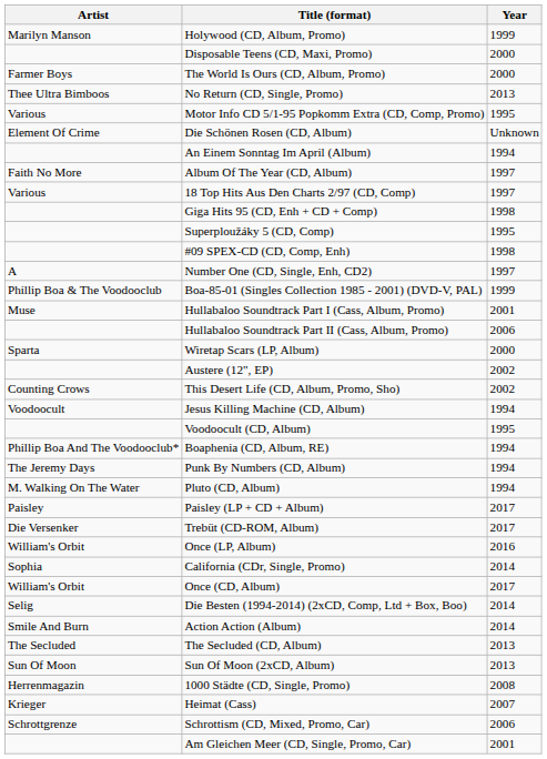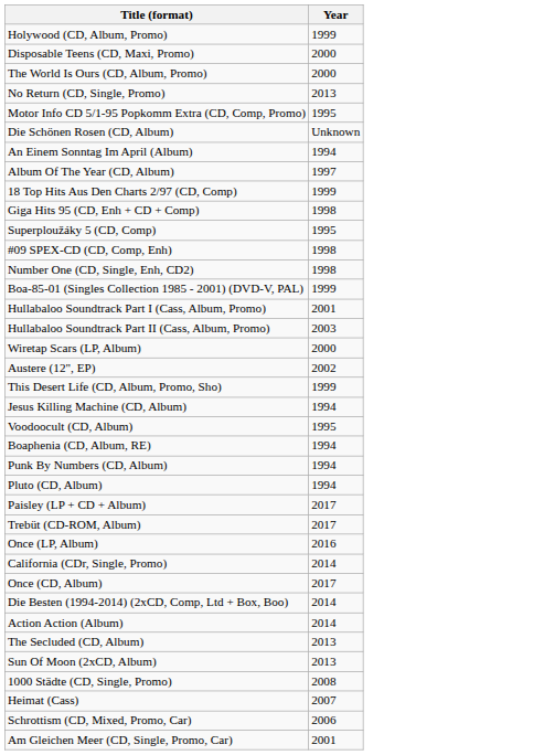- column: Artist | Marilyn Manson | Farmer Boys | Thee Ultra Bimboos | Various | Element Of Crime | Faith No More | Various | A | Phillip Boa & The Voodooclub | Muse | Sparta | Counting Crows | Voodoocult | Phillip Boa And The Voodooclub* | The Jeremy Days | M. Walking On The Water | Paisley | Die Versenker | William's Orbit | Sophia | William's Orbit | Selig | Smile And Burn | The Secluded | Sun Of Moon | Herrenmagazin | Krieger | Schrottgrenze
18 Top Hits Aus Den Charts 2/97 (CD, Comp) | Year: 1997 -> 1999
Number One (CD, Single, Enh, CD2) | Year: 1997 -> 1998
Hullabaloo Soundtrack Part II (Cass, Album, Promo) | Year: 2006 -> 2003
This Desert Life (CD, Album, Promo, Sho) | Year: 2002 -> 1999
